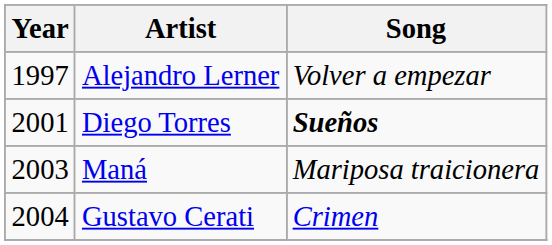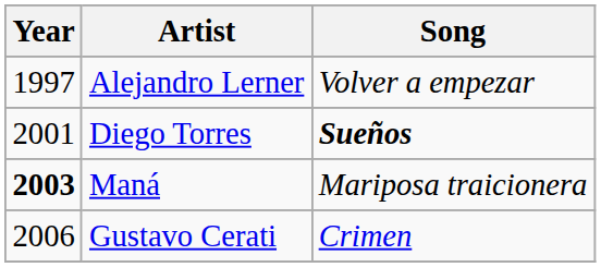Maná | Year: normal -> bold
Gustavo Cerati | Year: 2004 -> 2006
